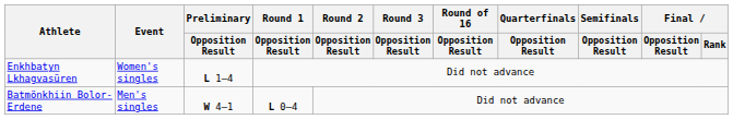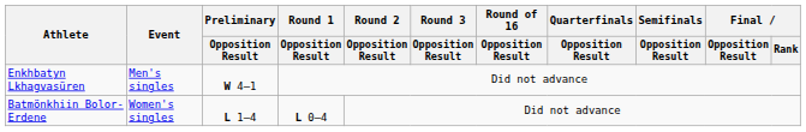Enkhbatyn Lkhagvasüren | Event: Women's singles -> Men's singles
Enkhbatyn Lkhagvasüren | Preliminary / Opposition Result: L 1–4 -> W 4–1
Batmönkhiin Bolor-Erdene | Event: Men's singles -> Women's singles
Batmönkhiin Bolor-Erdene | Preliminary / Opposition Result: W 4–1 -> L 1–4
